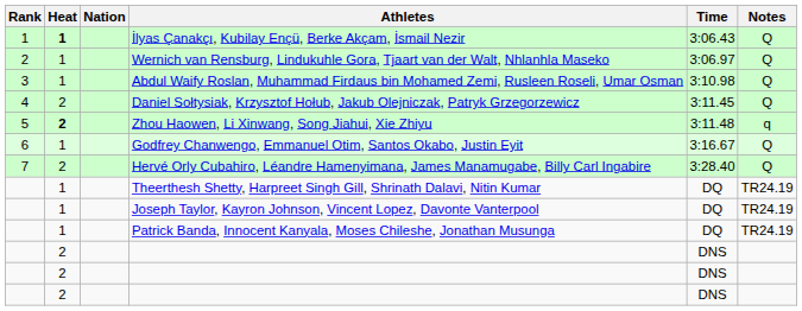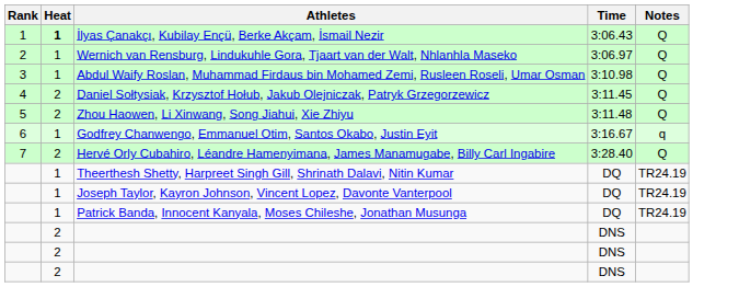- column: Nation
Zhou Haowen, Li Xinwang, Song Jiahui, Xie Zhiyu | Heat: bold -> normal
Zhou Haowen, Li Xinwang, Song Jiahui, Xie Zhiyu | Notes: q -> Q
Godfrey Chanwengo, Emmanuel Otim, Santos Okabo, Justin Eyit | Notes: Q -> q
